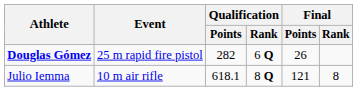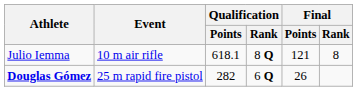rows swapped: Douglas Gómez <-> Julio Iemma
